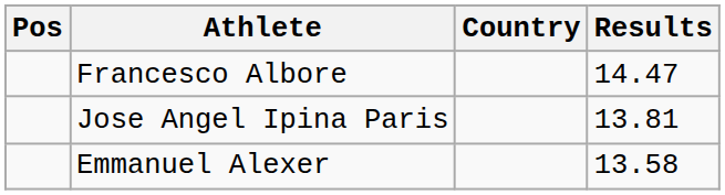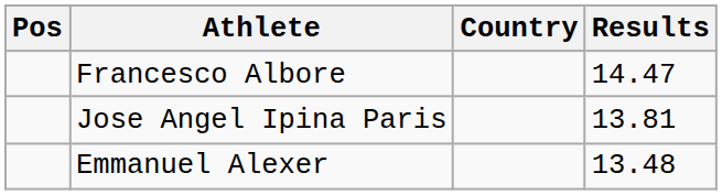Emmanuel Alexer | Results: 13.58 -> 13.48
